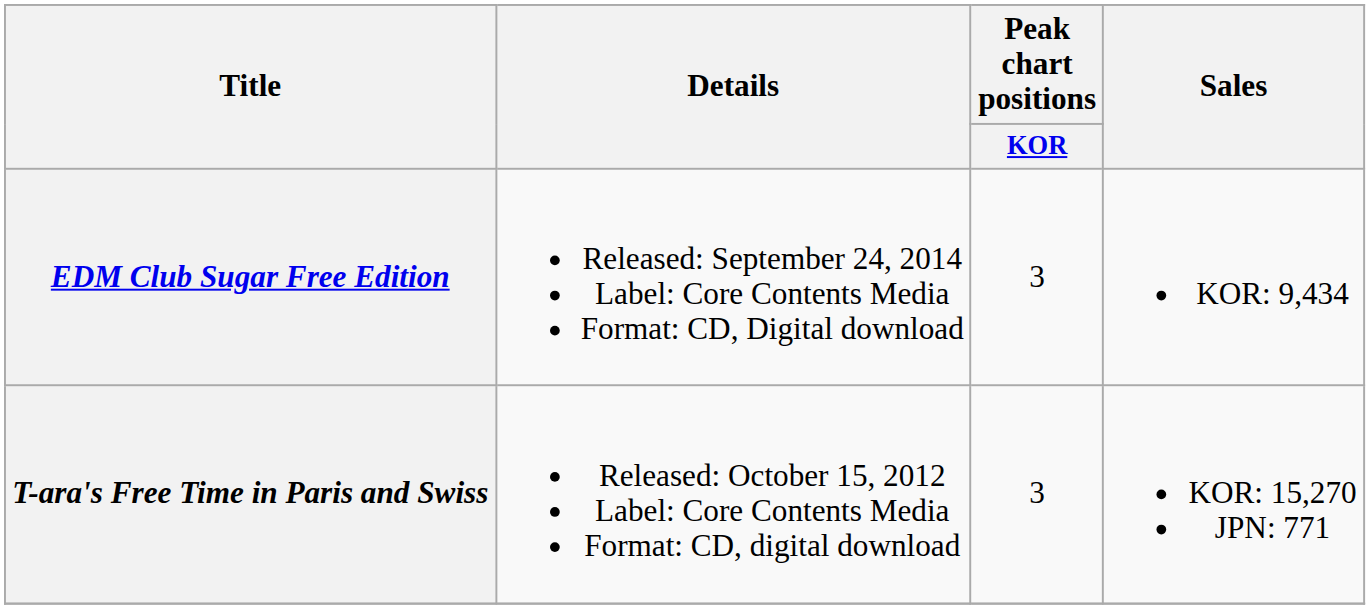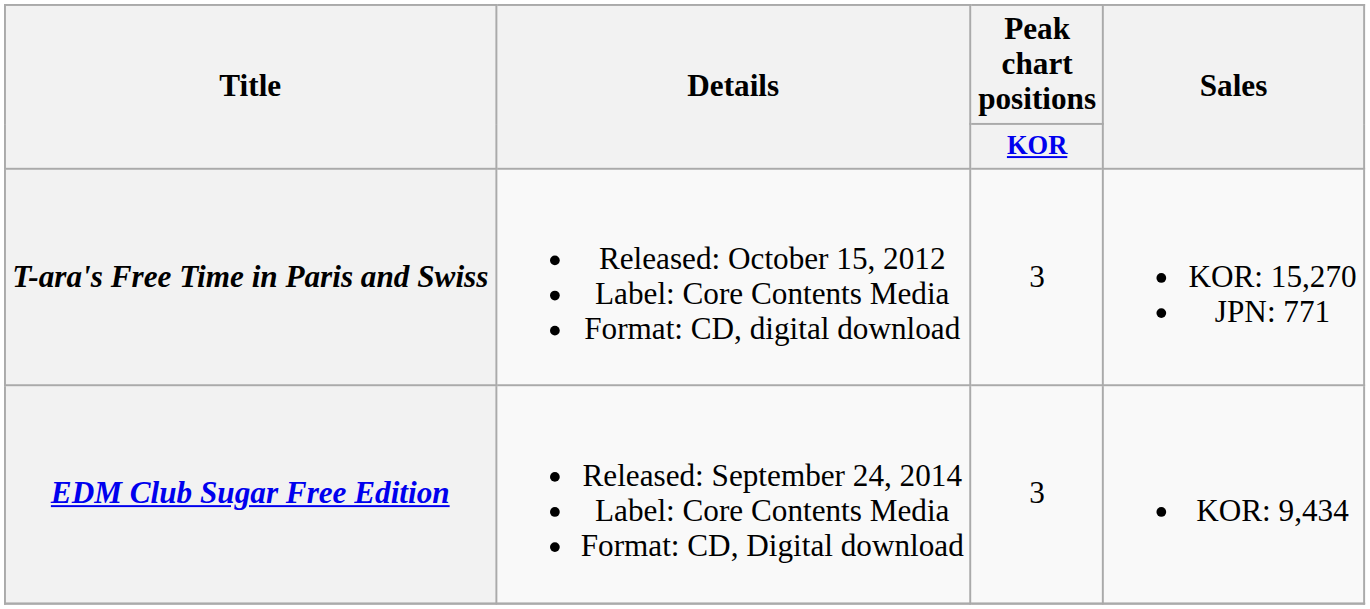rows swapped: T-ara's Free Time in Paris and Swiss <-> EDM Club Sugar Free Edition
